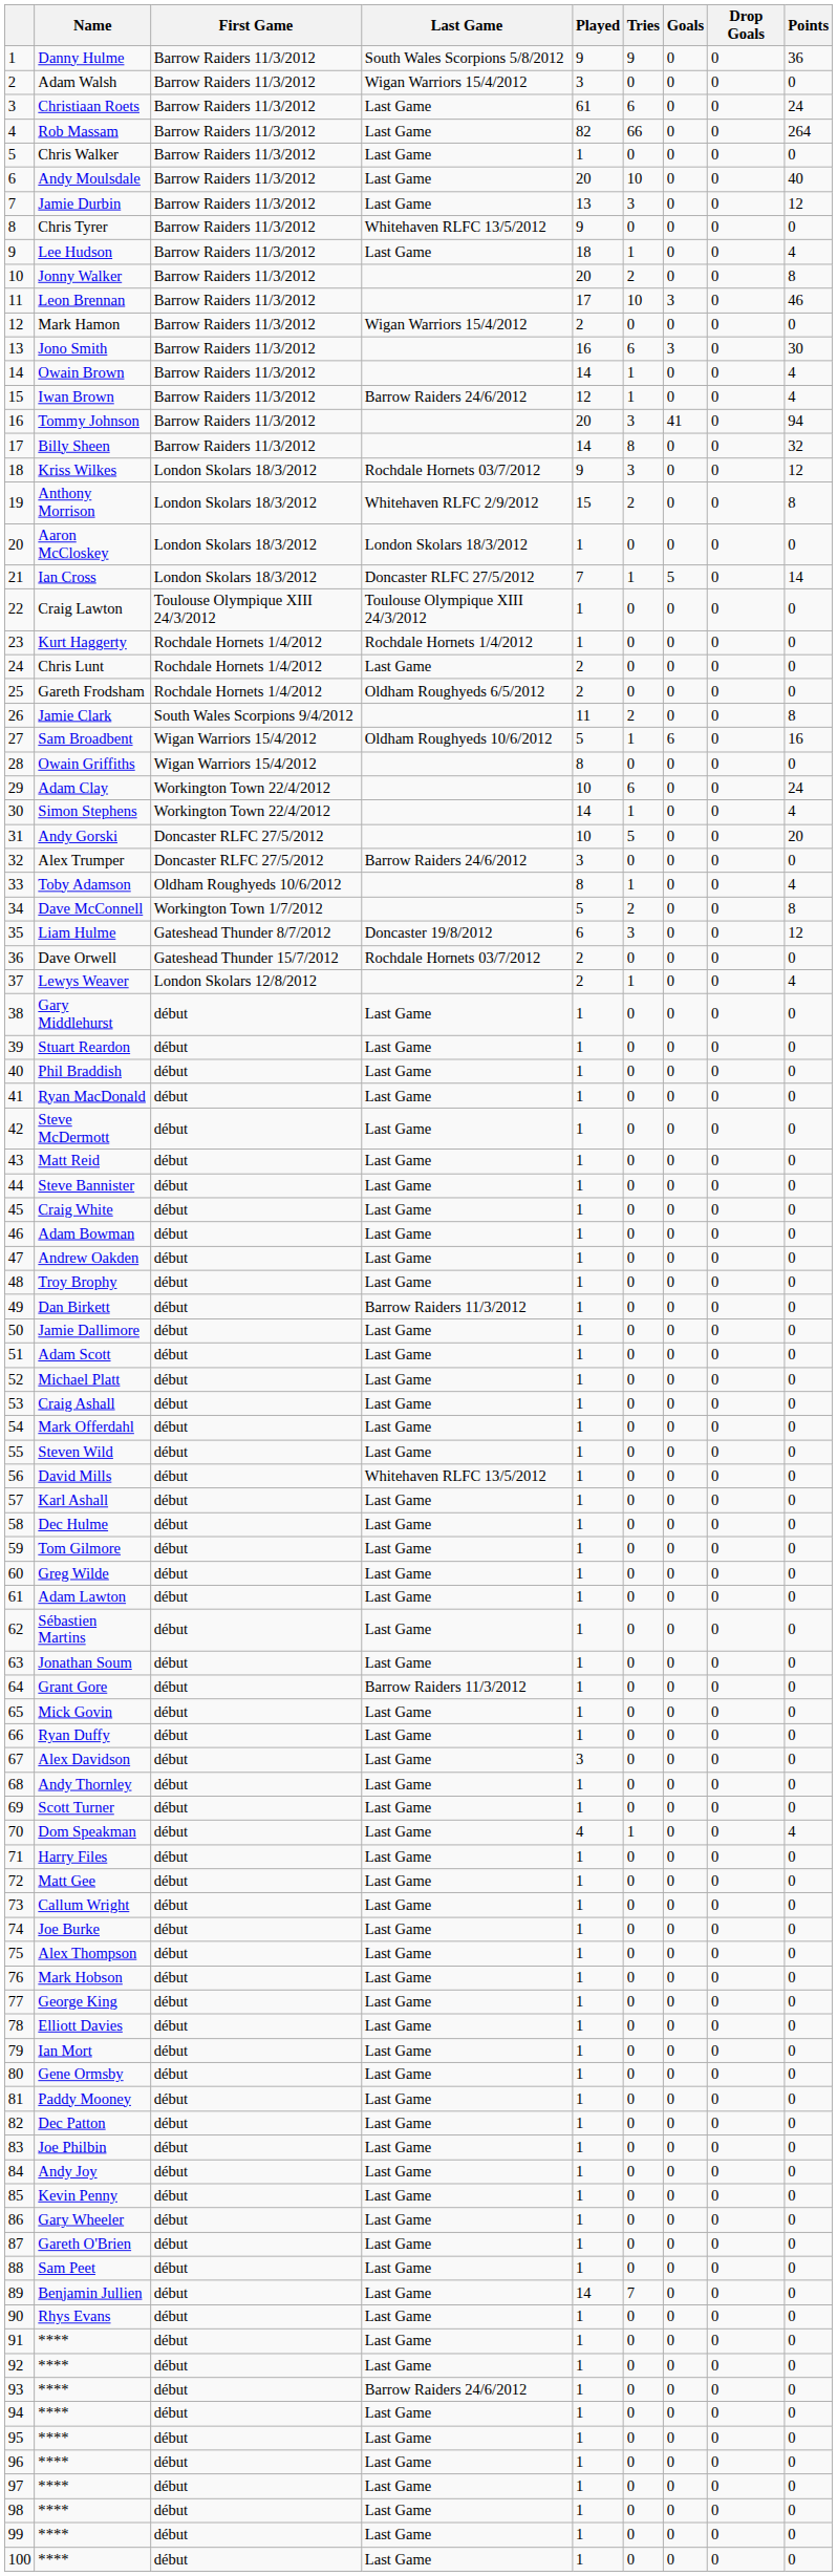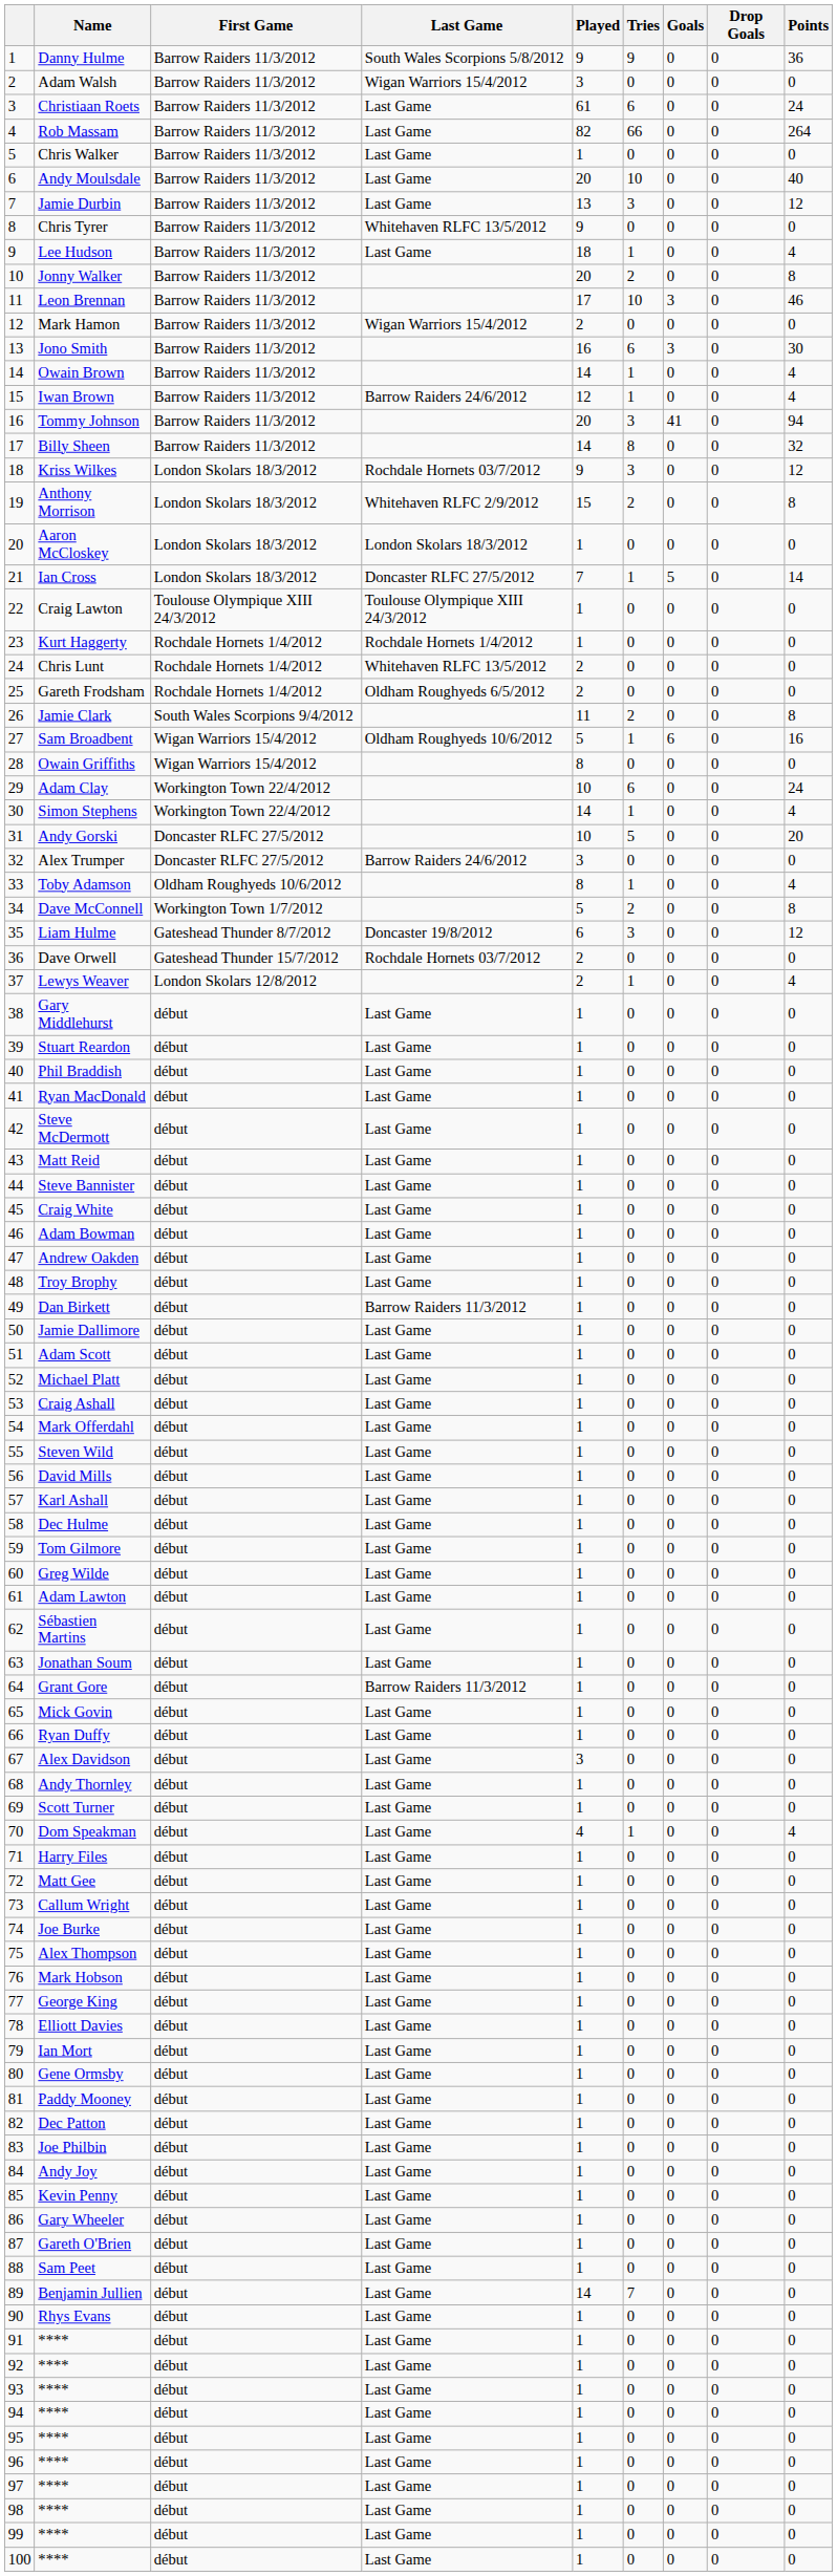Chris Lunt | Last Game: Last Game -> Whitehaven RLFC 13/5/2012
David Mills | Last Game: Whitehaven RLFC 13/5/2012 -> Last Game
93 / **** | Last Game: Barrow Raiders 24/6/2012 -> Last Game
